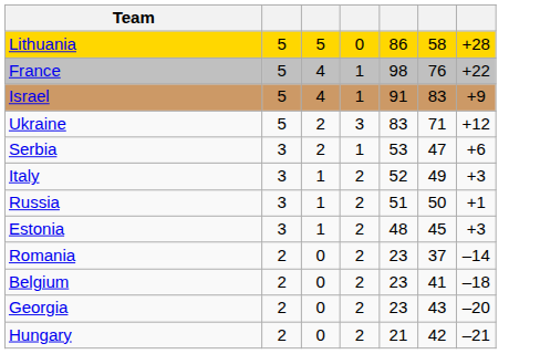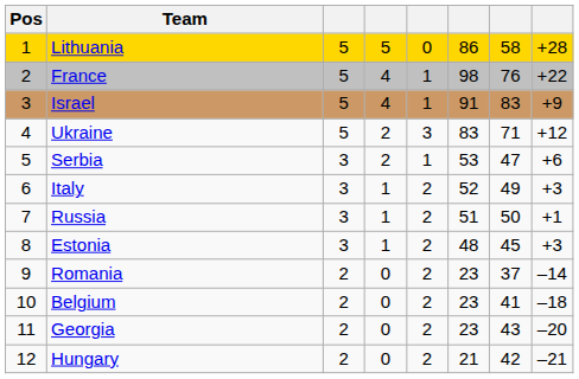+ column: Pos | 1 | 2 | 3 | 4 | 5 | 6 | 7 | 8 | 9 | 10 | 11 | 12
